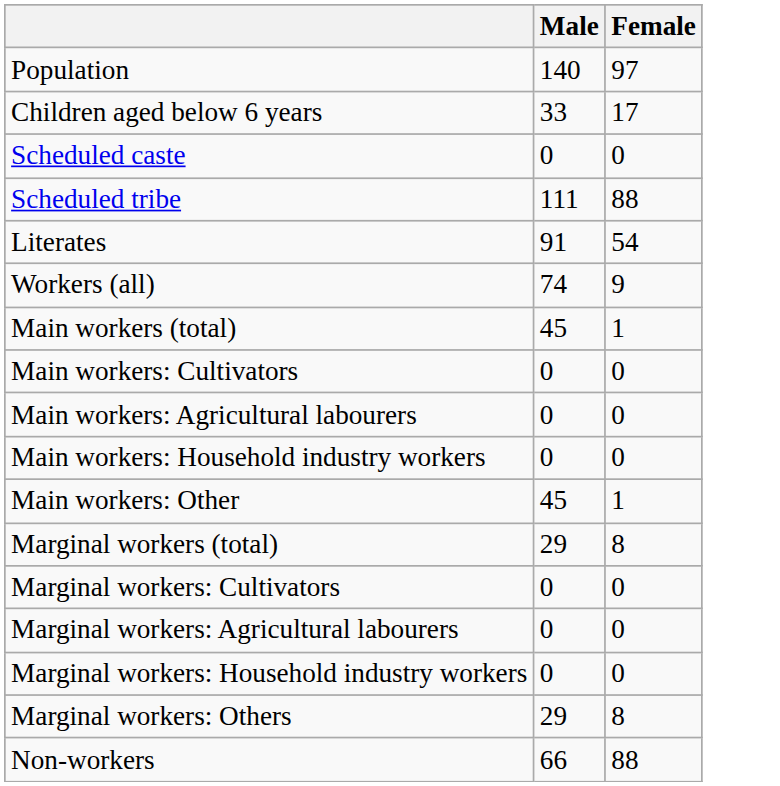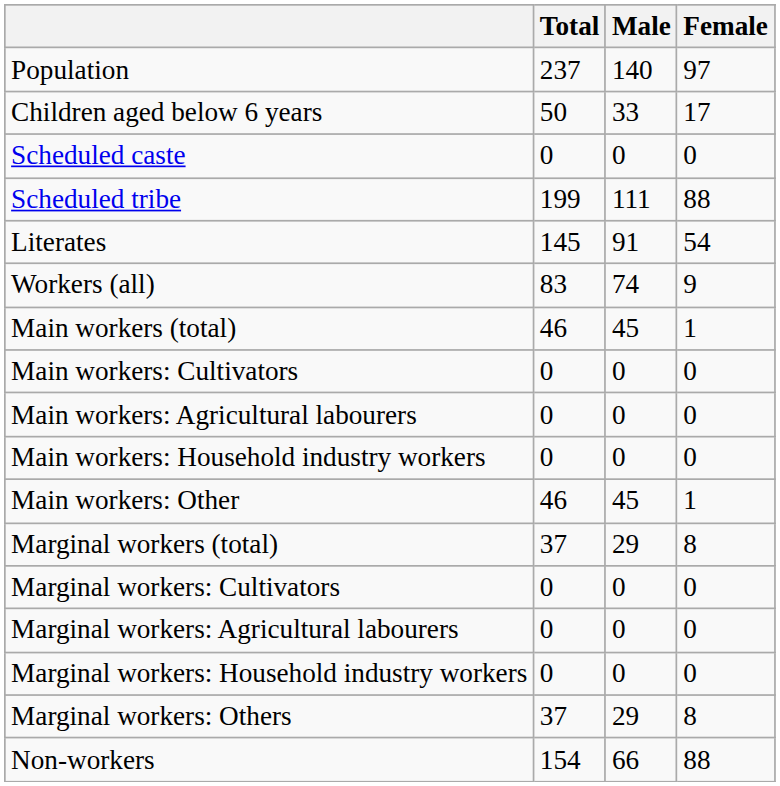+ column: Total | 237 | 50 | 0 | 199 | 145 | 83 | 46 | 0 | 0 | 0 | 46 | 37 | 0 | 0 | 0 | 37 | 154
